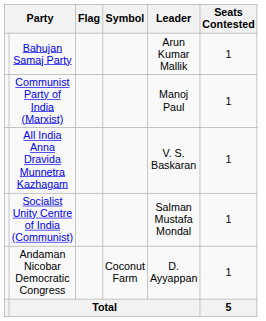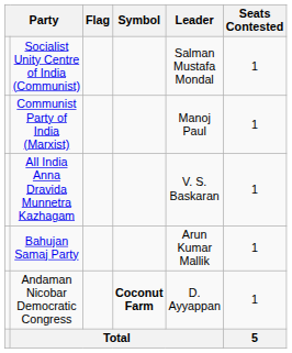rows swapped: Bahujan Samaj Party <-> Socialist Unity Centre of India (Communist)
Andaman Nicobar Democratic Congress | Symbol: normal -> bold
